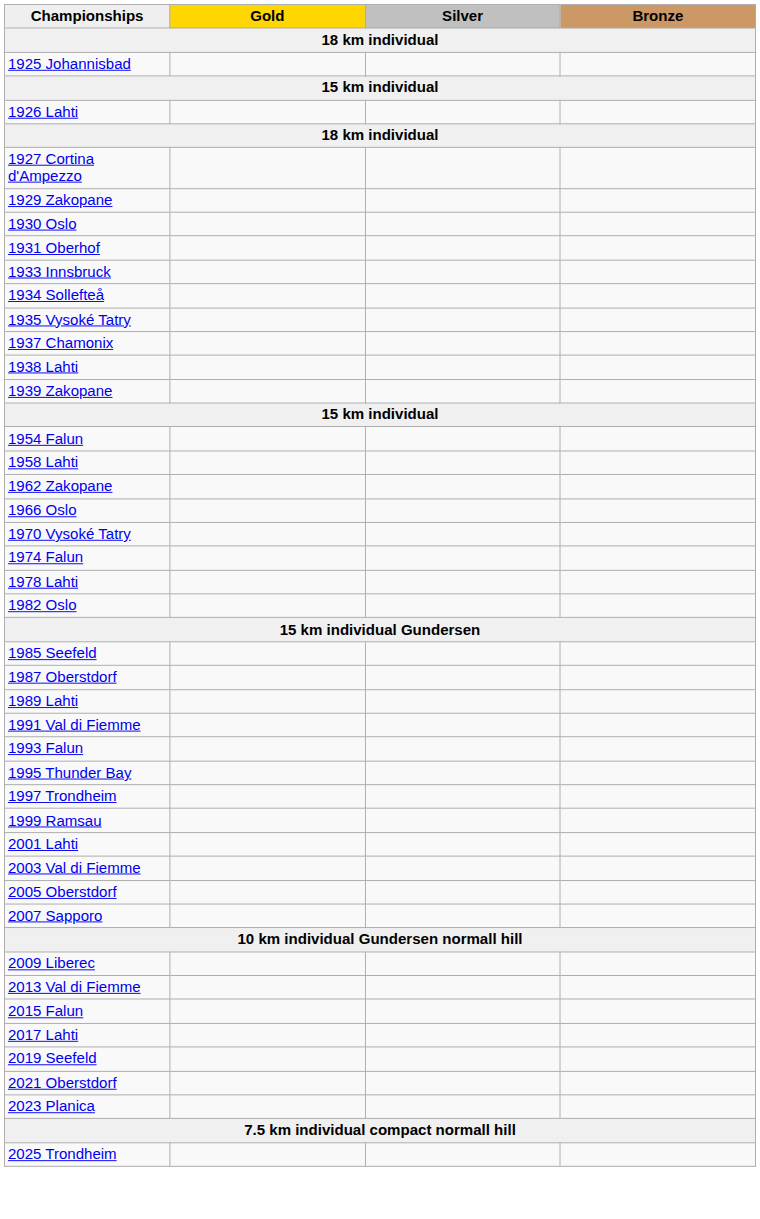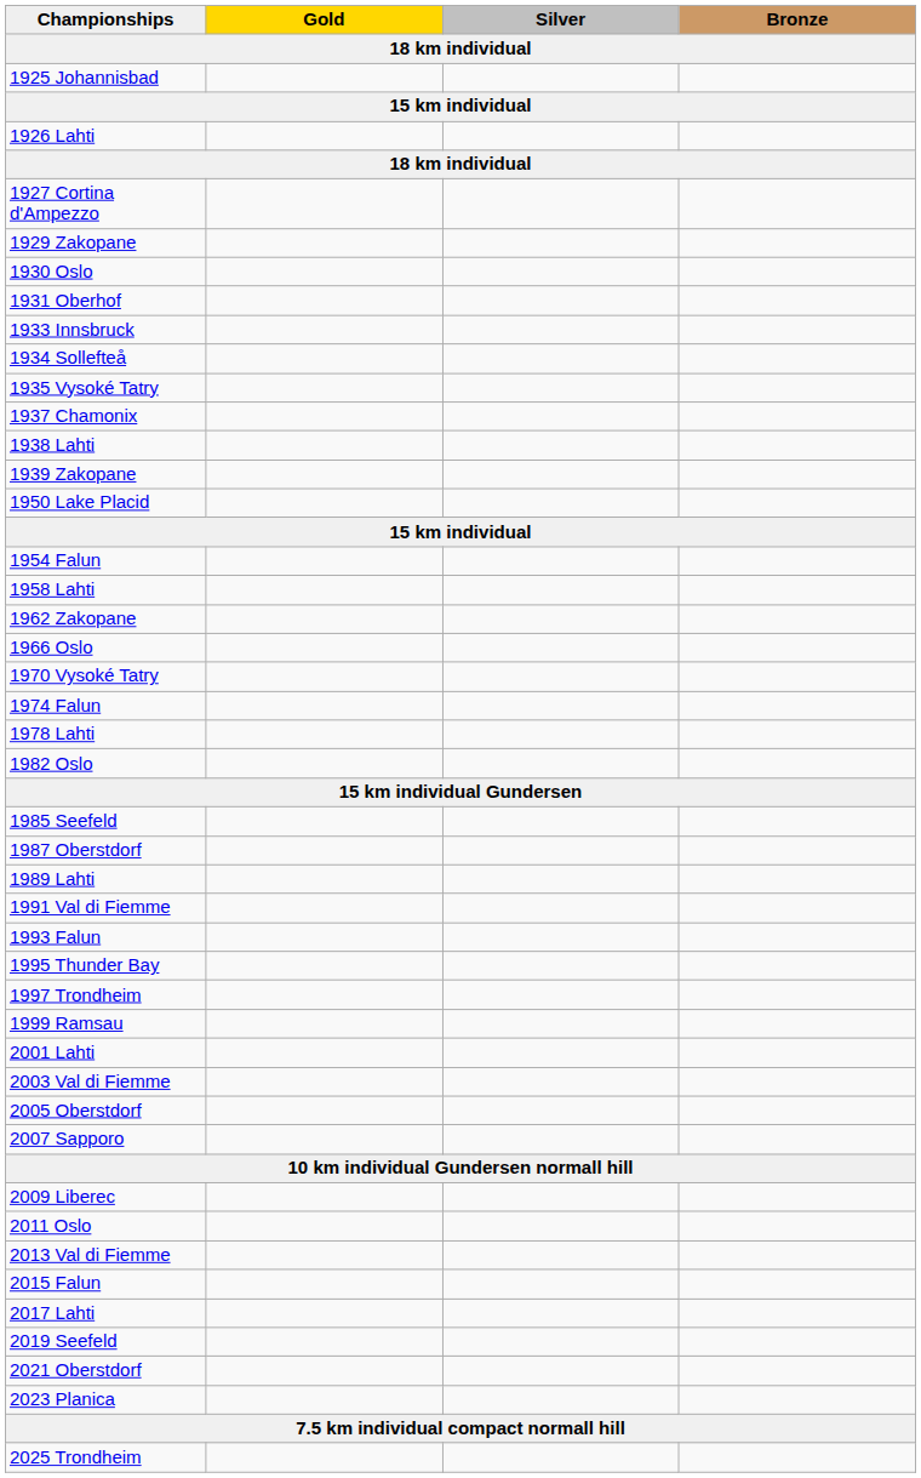+ row: 1950 Lake Placid
+ row: 2011 Oslo
